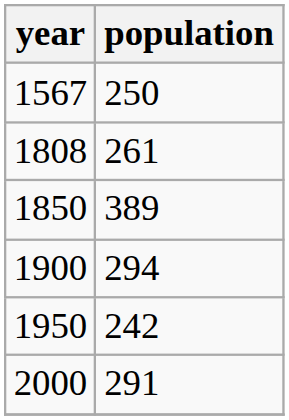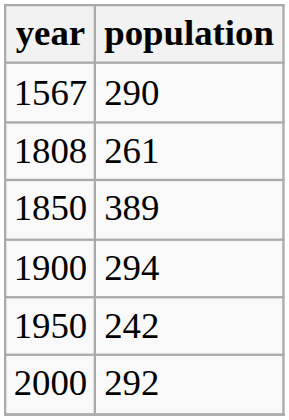1567 | population: 250 -> 290
2000 | population: 291 -> 292
